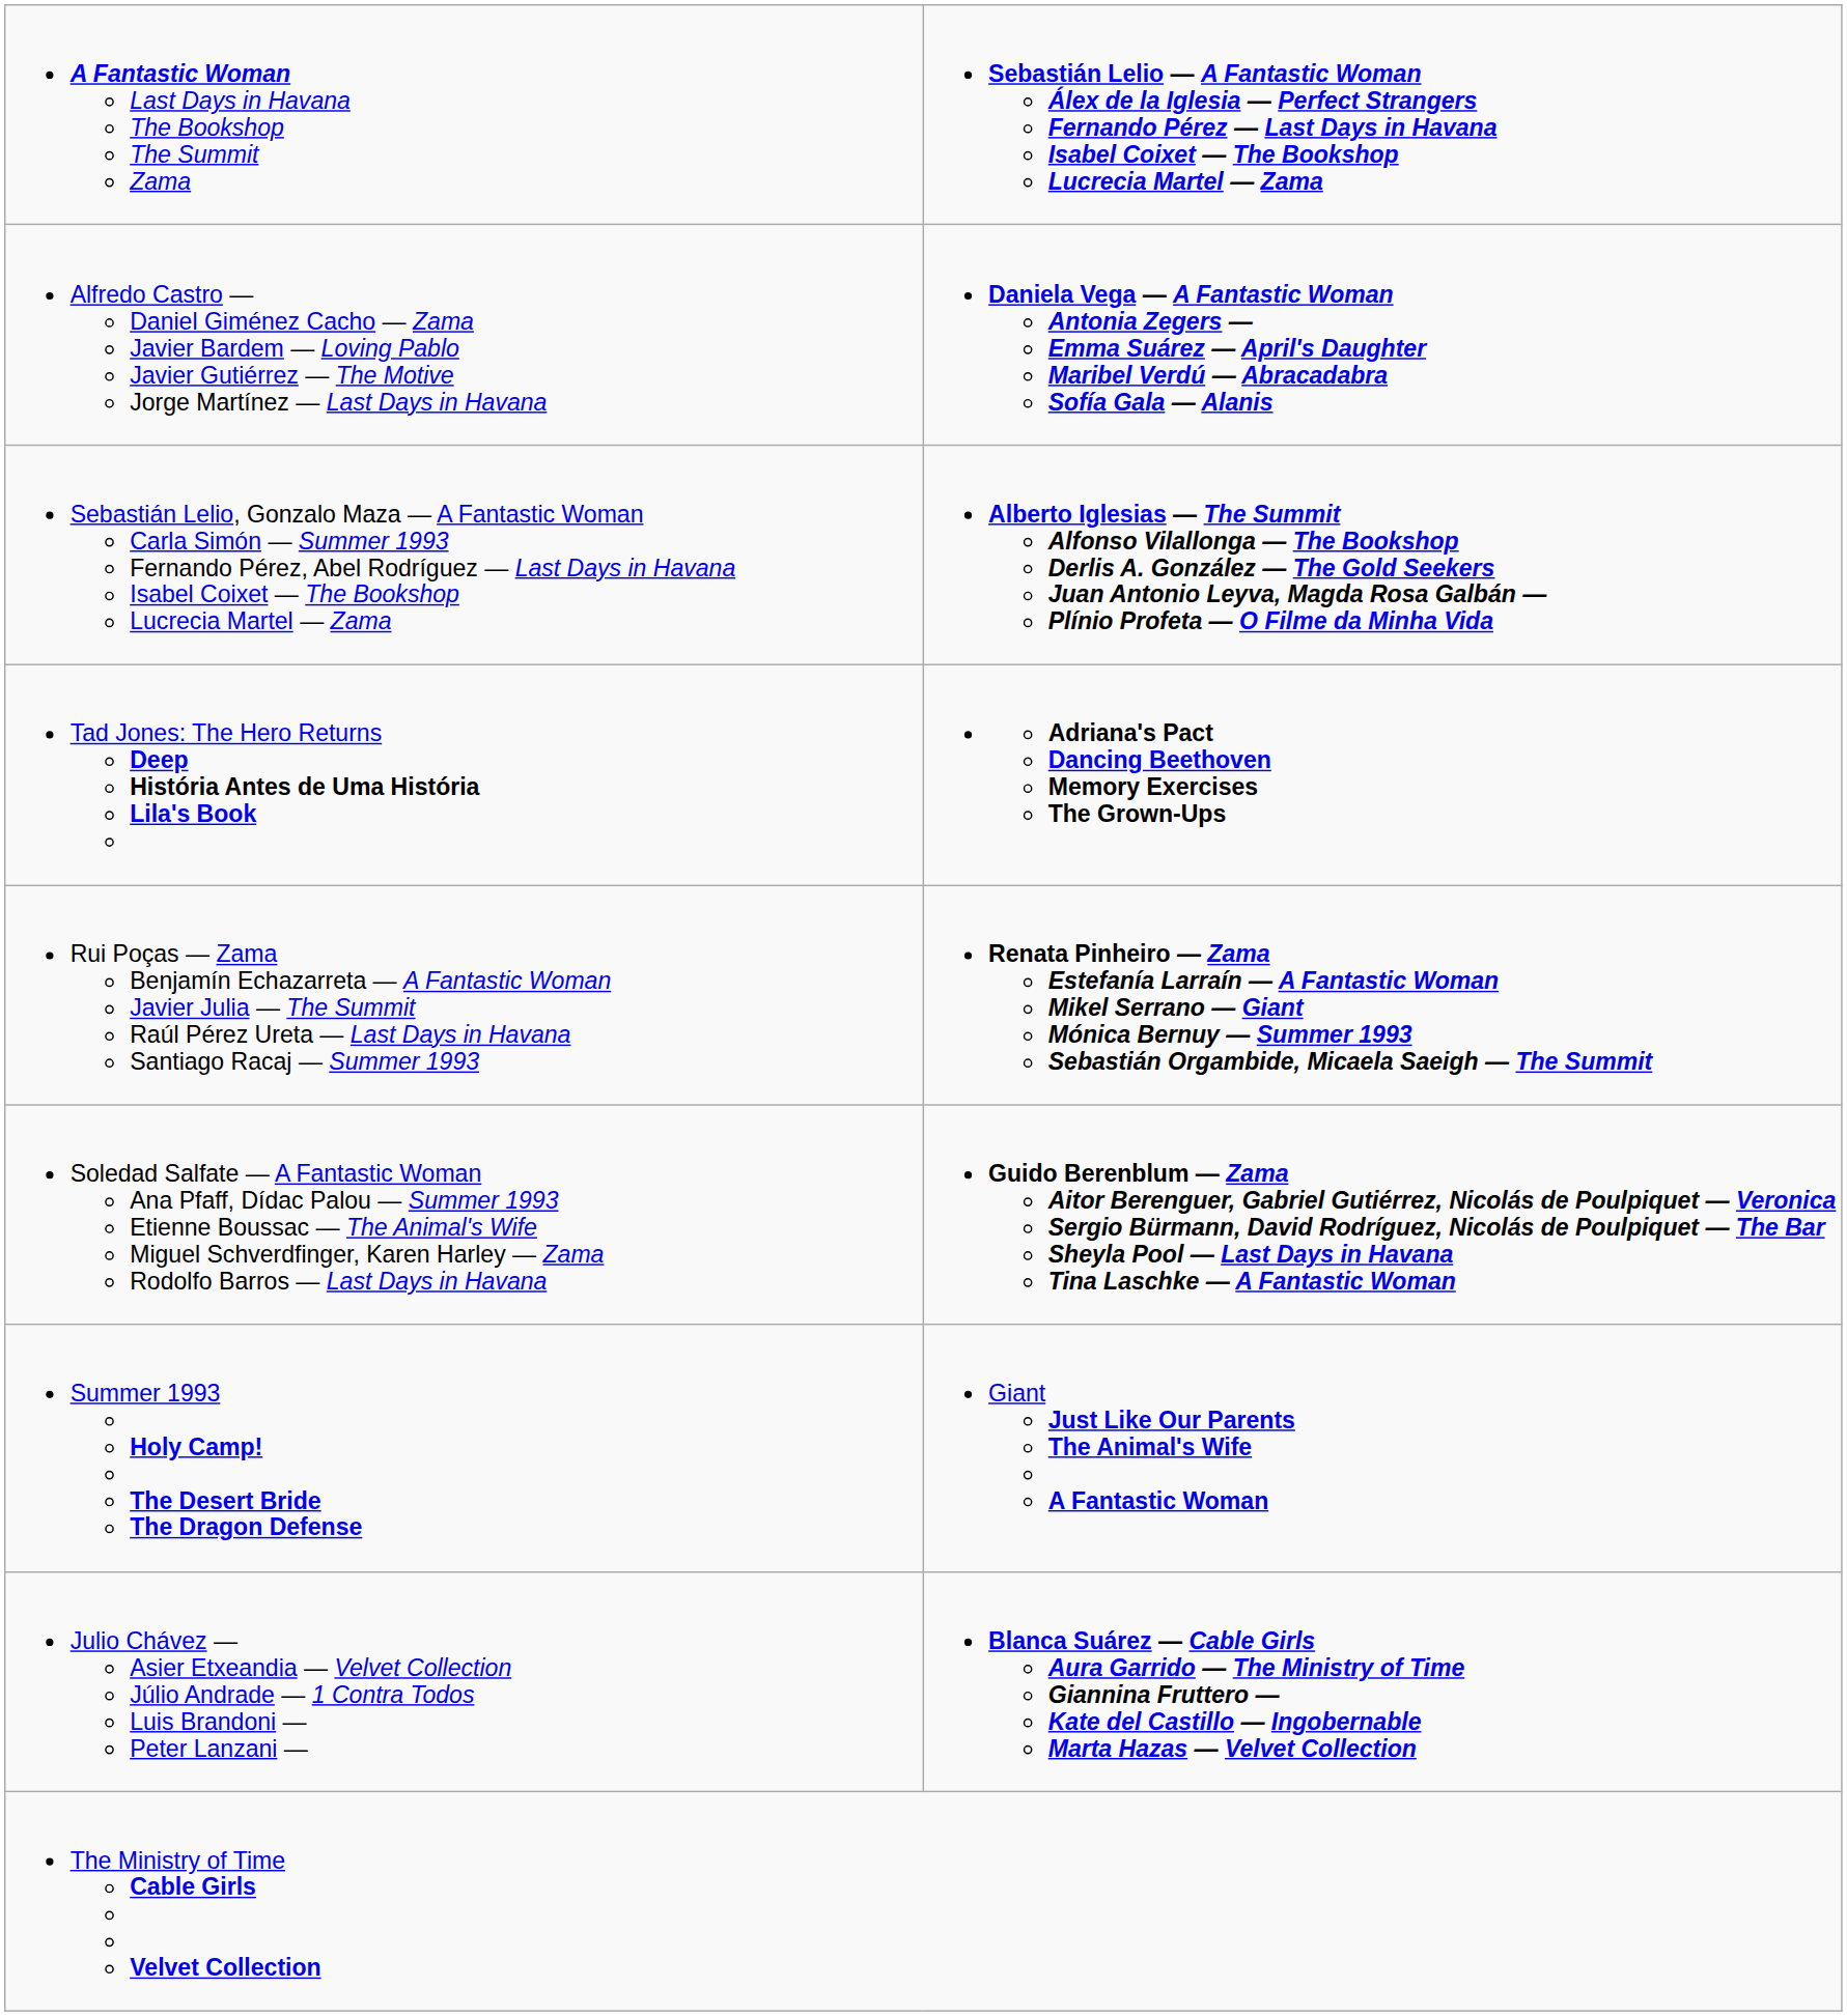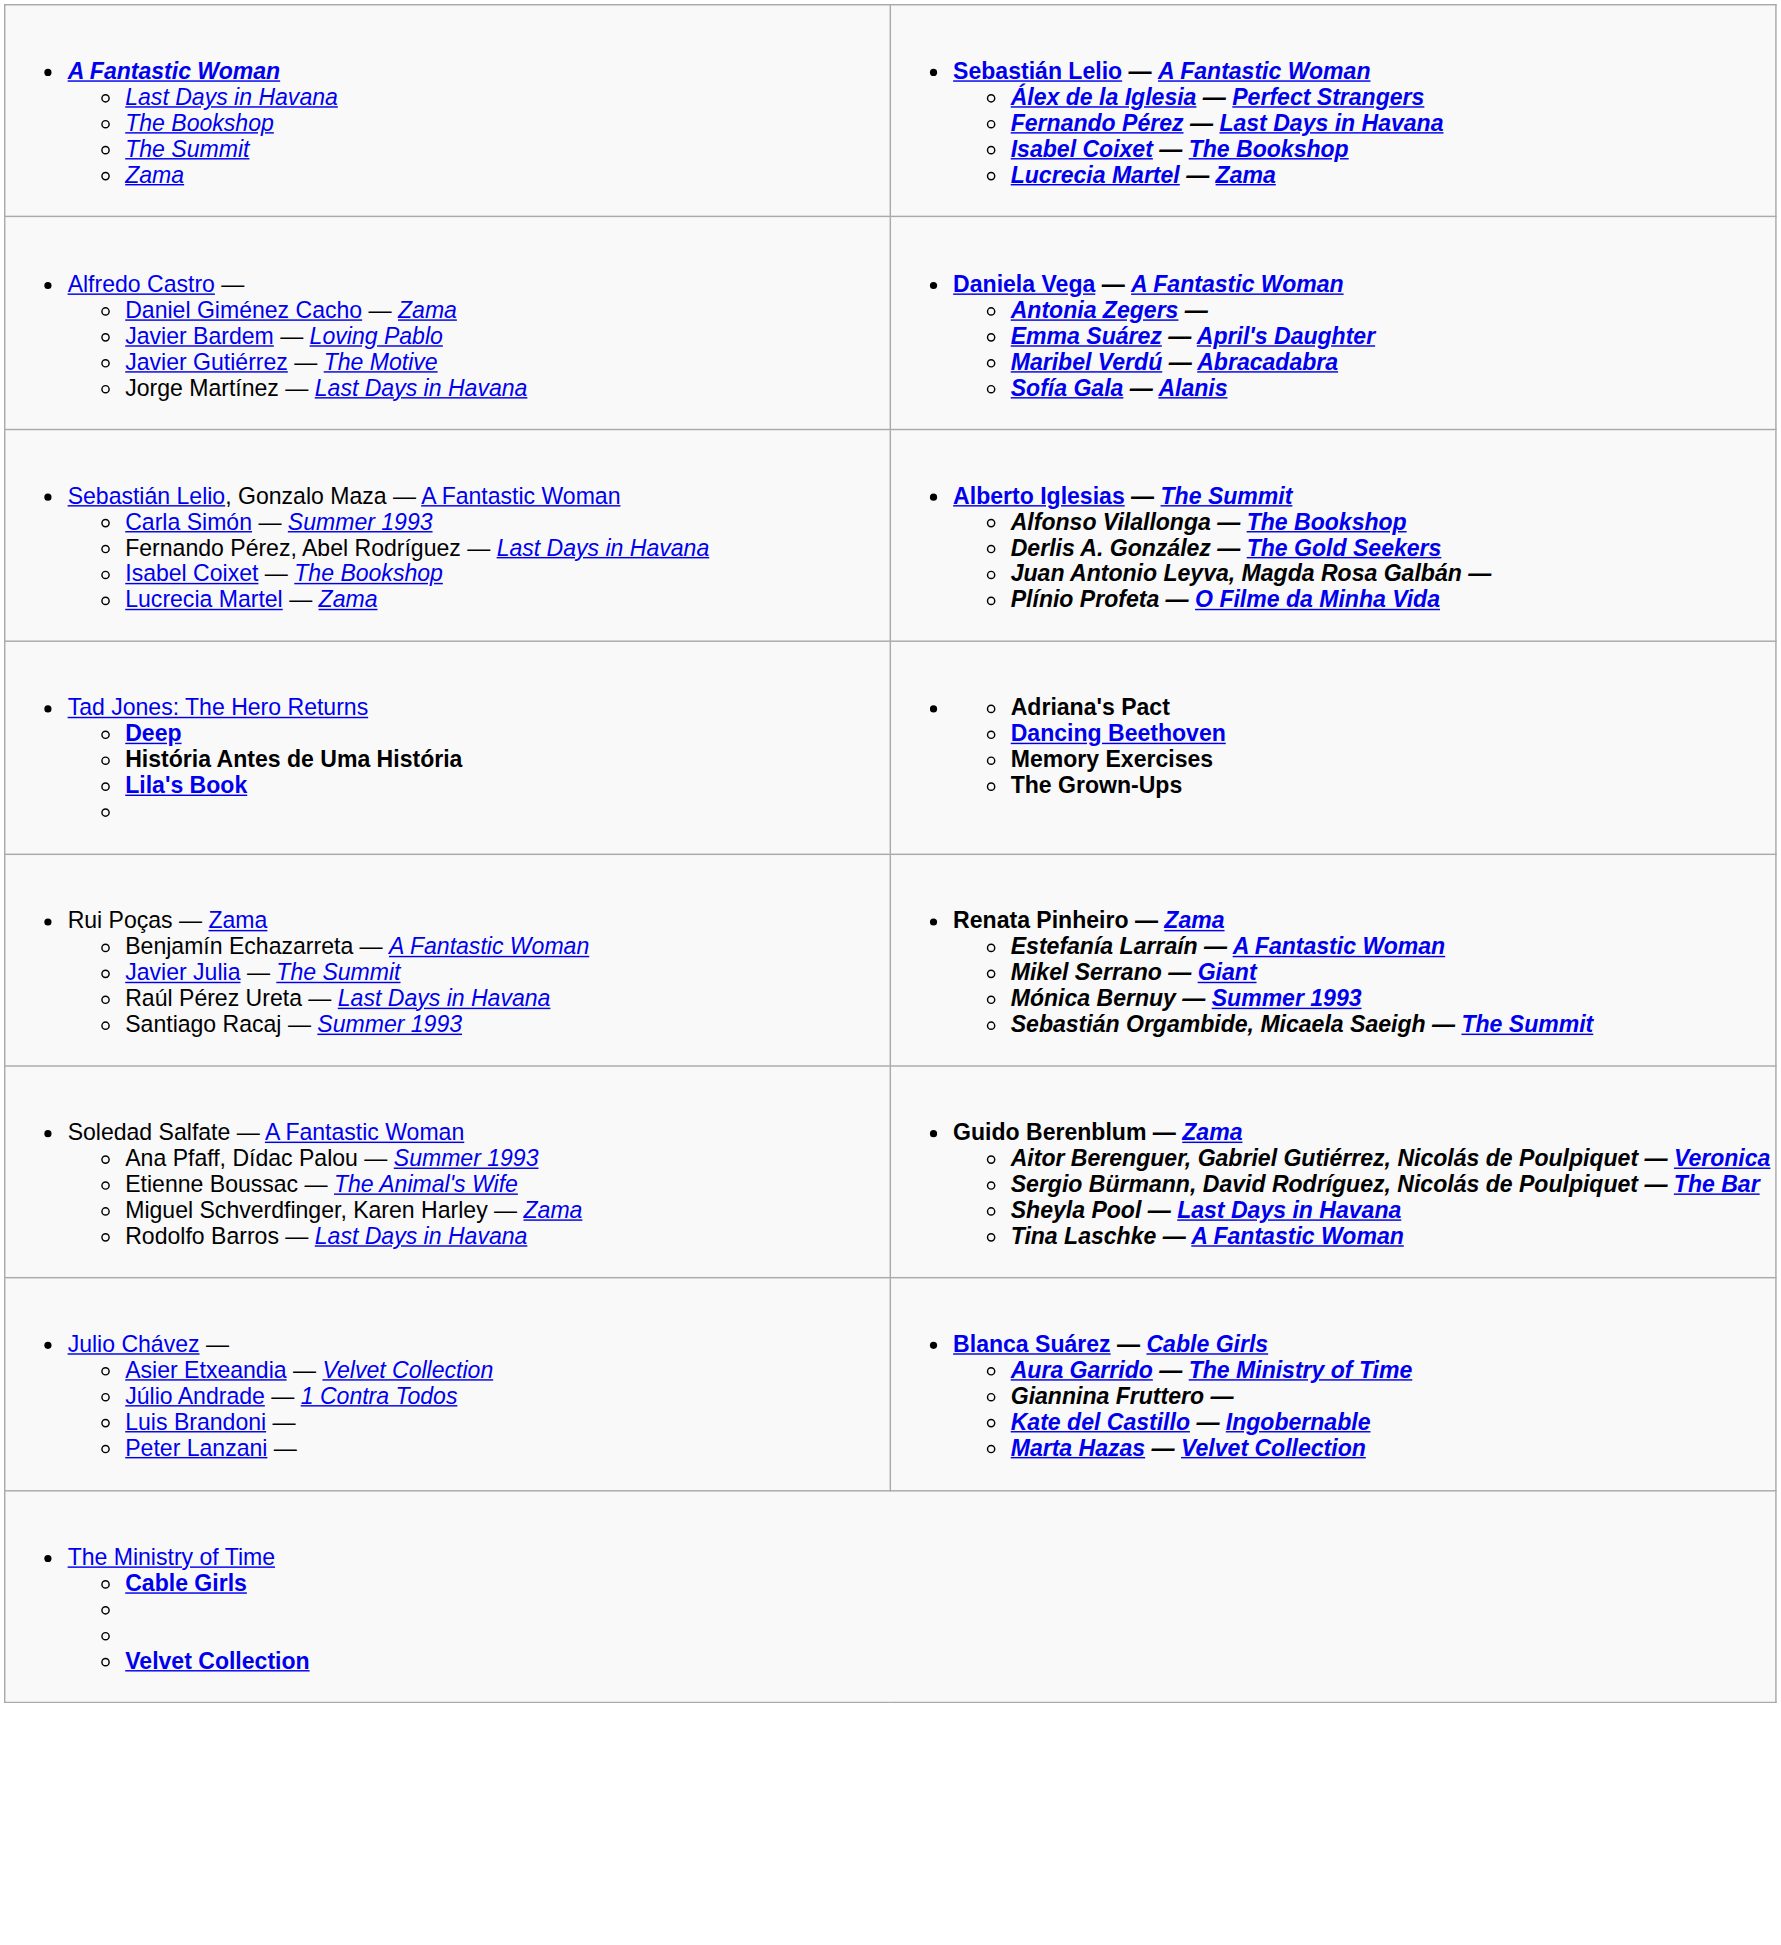- row: Summer 1993 Holy Camp! The Desert Bride The Dragon Defense | Giant Just Like Our Parents The Animal's Wife A Fantastic Woman
